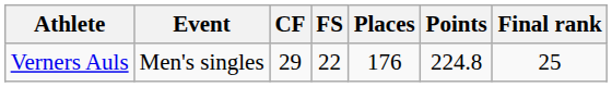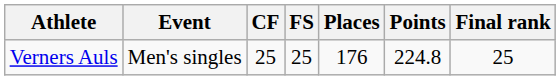Verners Auls | CF: 29 -> 25
Verners Auls | FS: 22 -> 25
